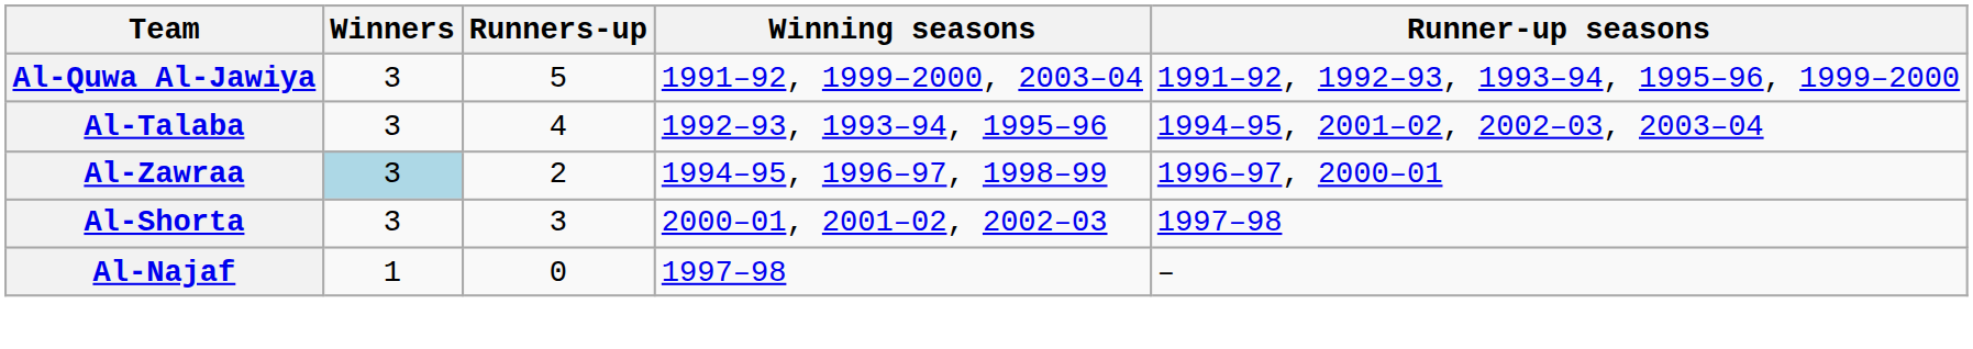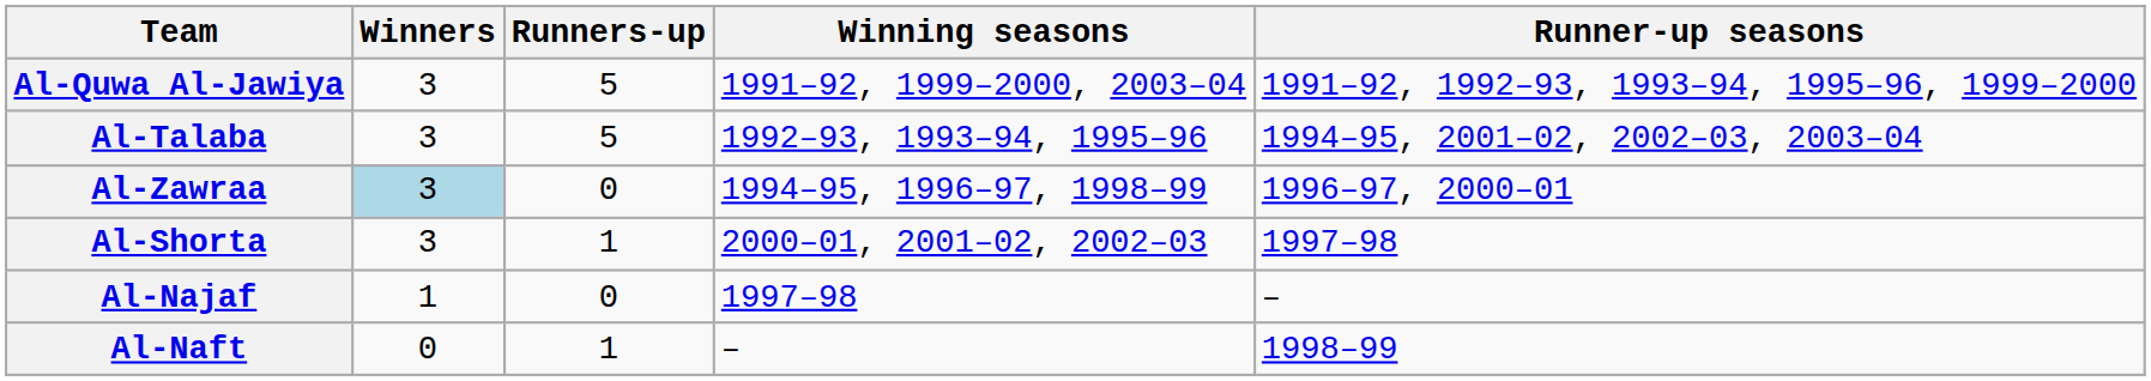Al-Talaba | Runners-up: 4 -> 5
Al-Zawraa | Runners-up: 2 -> 0
Al-Shorta | Runners-up: 3 -> 1
+ row: Al-Naft | 0 | 1 | – | 1998–99
